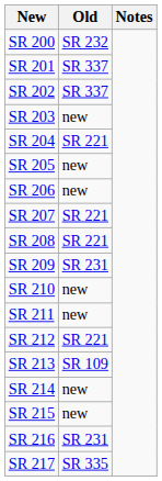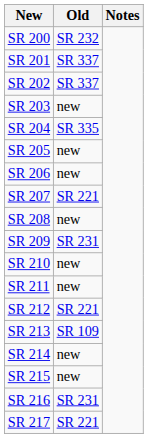SR 204 | Old: SR 221 -> SR 335
SR 208 | Old: SR 221 -> new
SR 217 | Old: SR 335 -> SR 221
